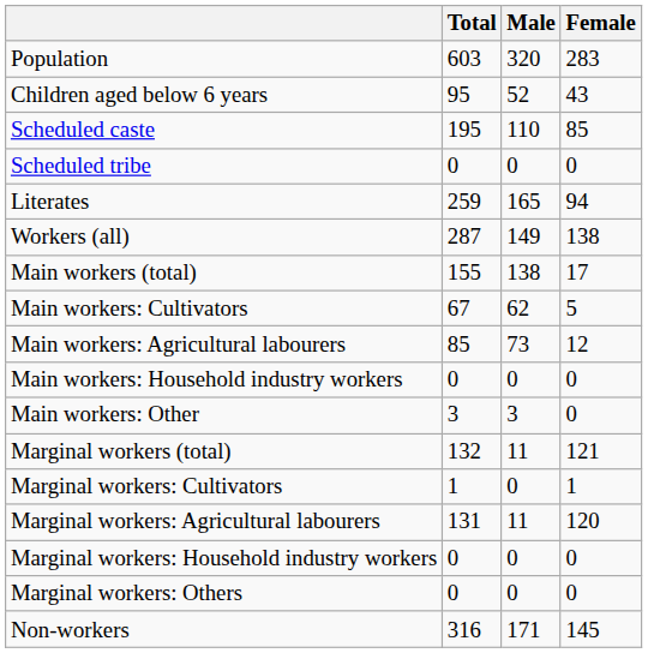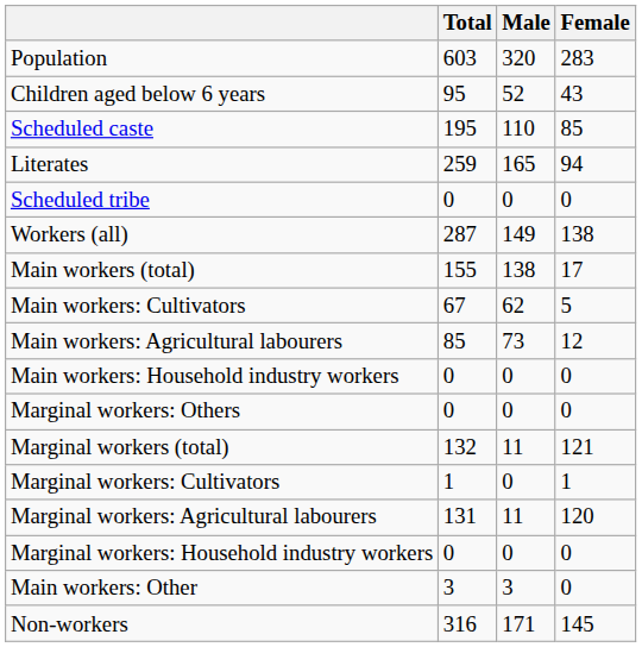rows swapped: Scheduled tribe <-> Literates
rows swapped: Main workers: Other <-> Marginal workers: Others
